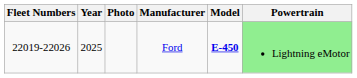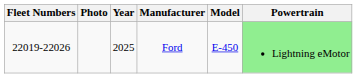columns swapped: Photo <-> Year
Ford | Model: bold -> normal
